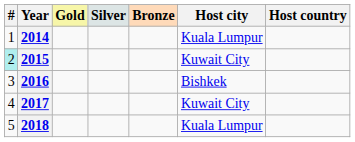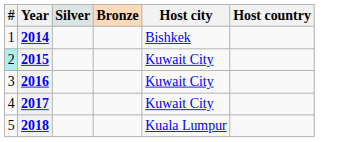- column: Gold
2014 | Host city: Kuala Lumpur -> Bishkek
2016 | Host city: Bishkek -> Kuwait City
